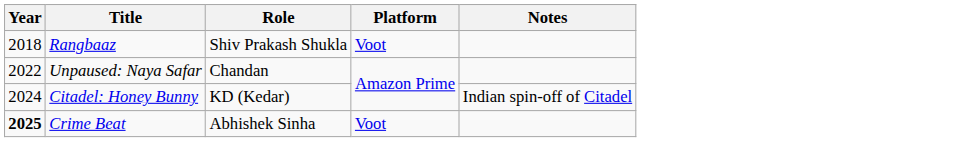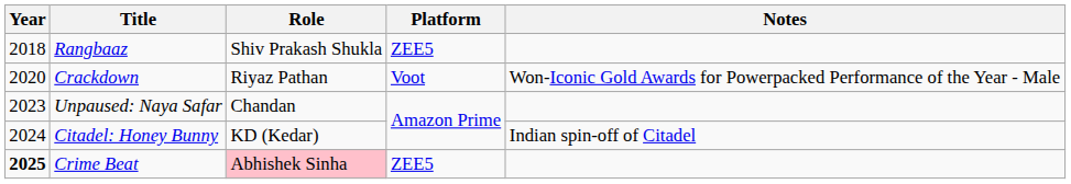Rangbaaz | Platform: Voot -> ZEE5
+ row: 2020 | Crackdown | Riyaz Pathan | Voot | Won-Iconic Gold Awards for Powerpacked Performance of the Year - Male
Unpaused: Naya Safar | Year: 2022 -> 2023
Crime Beat | Role: no background -> pink background
Crime Beat | Platform: Voot -> ZEE5
